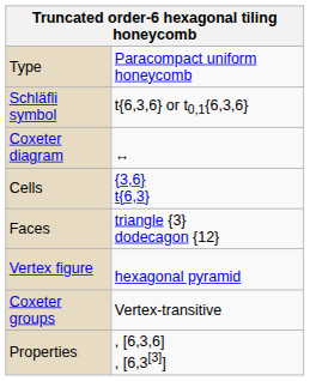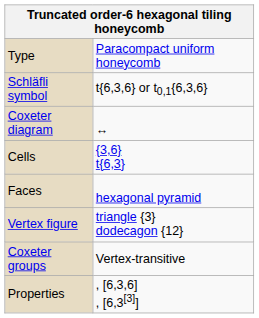Faces | column 2: triangle {3} dodecagon {12} -> hexagonal pyramid
Vertex figure | column 2: hexagonal pyramid -> triangle {3} dodecagon {12}
